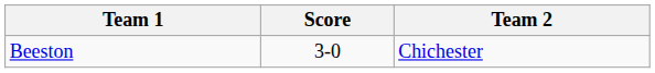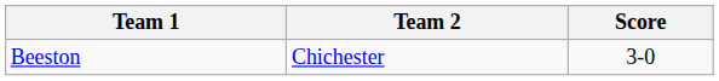columns swapped: Team 2 <-> Score
